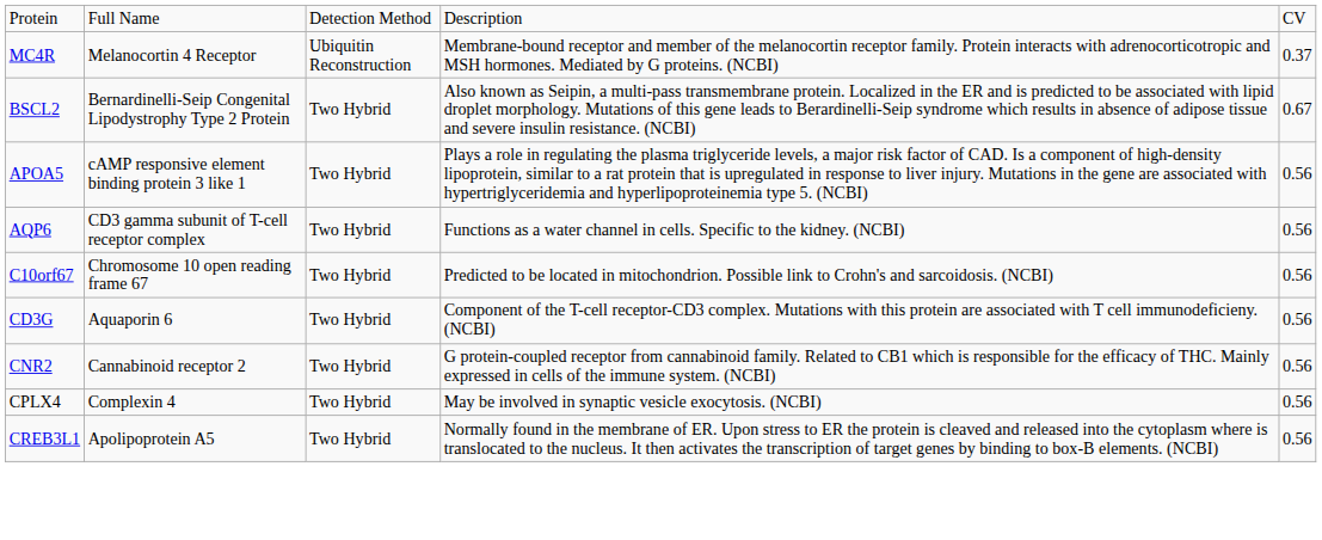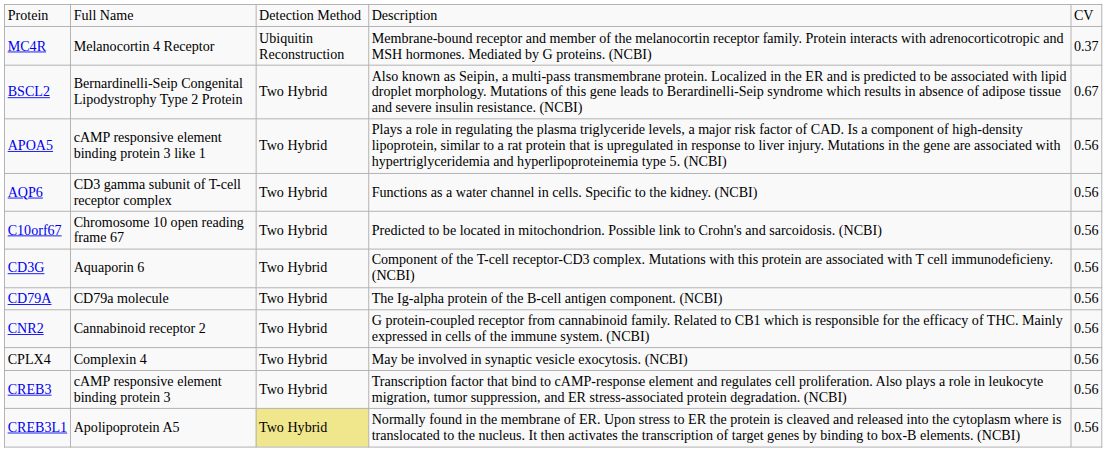+ row: CD79A | CD79a molecule | Two Hybrid | The Ig-alpha protein of the B-cell antigen component. (NCBI) | 0.56
+ row: CREB3 | cAMP responsive element binding protein 3 | Two Hybrid | Transcription factor that bind to cAMP-response element and regulates cell proliferation. Also plays a role in leukocyte migration, tumor suppression, and ER stress-associated protein degradation. (NCBI) | 0.56
CREB3L1 | column 3: no background -> khaki background
